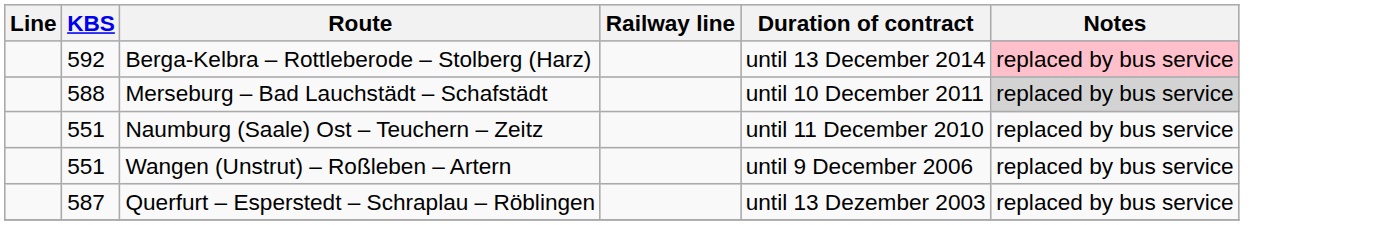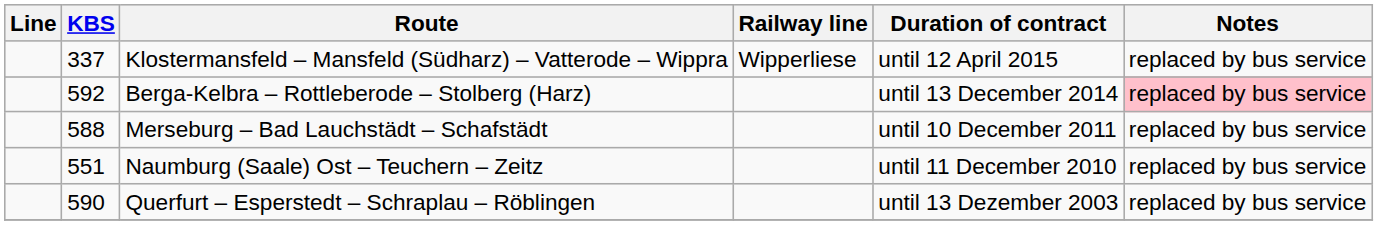+ row: 337 | Klostermansfeld – Mansfeld (Südharz) – Vatterode – Wippra | Wipperliese | until 12 April 2015 | replaced by bus service
Merseburg – Bad Lauchstädt – Schafstädt | Notes: lightgrey background -> no background
- row: 551 | Wangen (Unstrut) – Roßleben – Artern | until 9 December 2006 | replaced by bus service
Querfurt – Esperstedt – Schraplau – Röblingen | KBS: 587 -> 590
